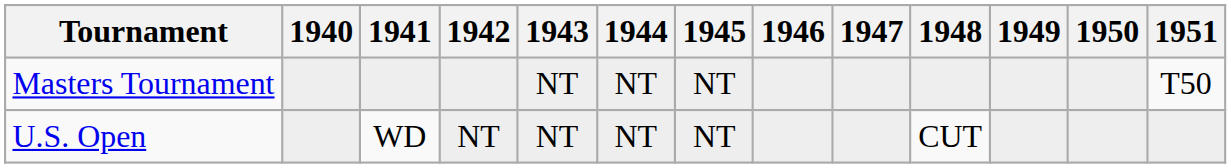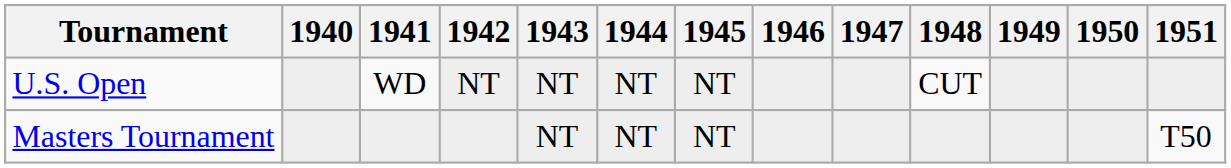rows swapped: Masters Tournament <-> U.S. Open
